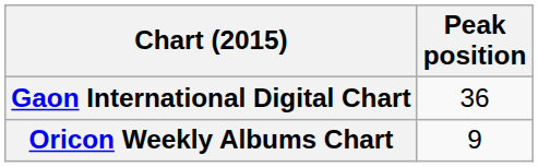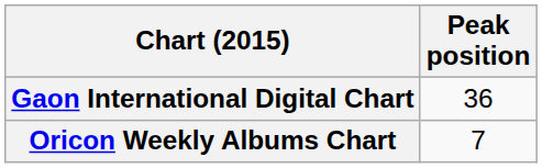Oricon Weekly Albums Chart | Peak position: 9 -> 7
